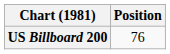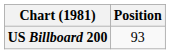US Billboard 200 | Position: 76 -> 93
